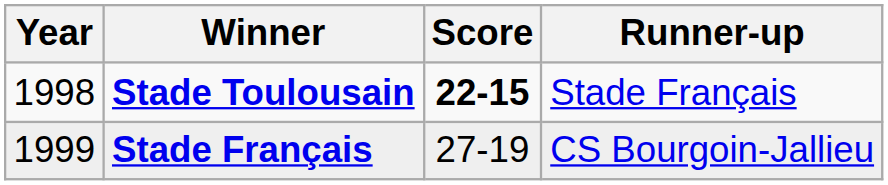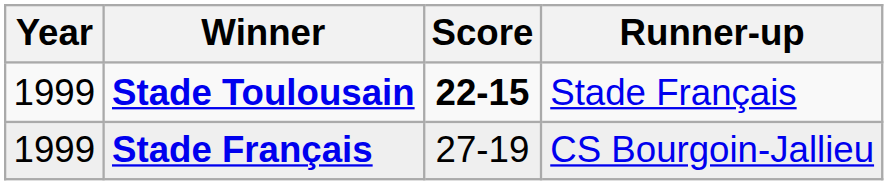Stade Toulousain | Year: 1998 -> 1999
